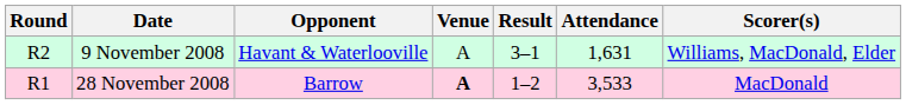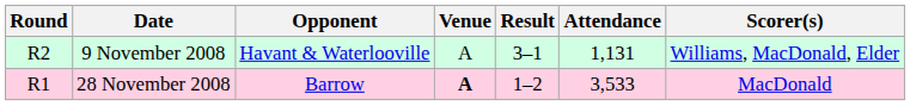9 November 2008 | Attendance: 1,631 -> 1,131
